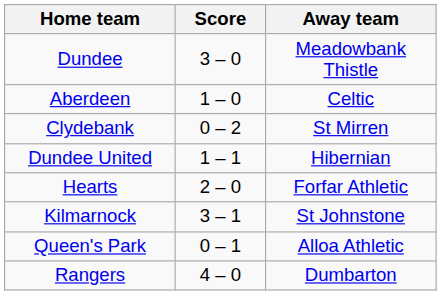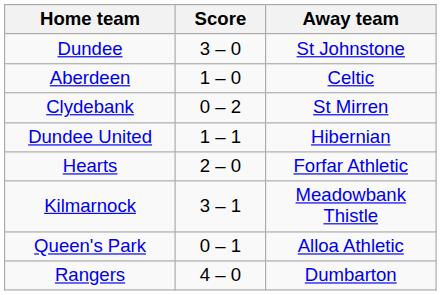Dundee | Away team: Meadowbank Thistle -> St Johnstone
Kilmarnock | Away team: St Johnstone -> Meadowbank Thistle
